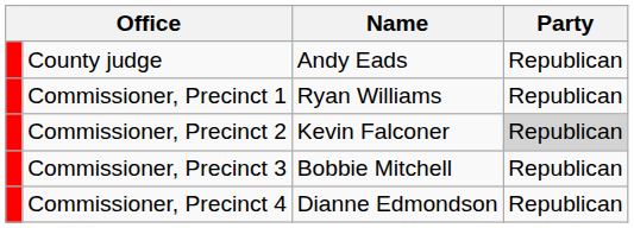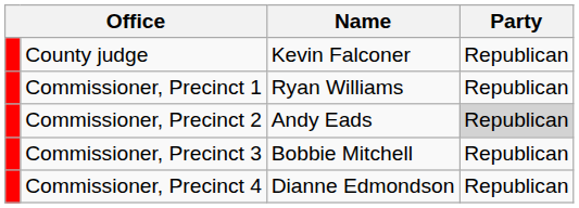County judge | Name: Andy Eads -> Kevin Falconer
Commissioner, Precinct 2 | Name: Kevin Falconer -> Andy Eads
